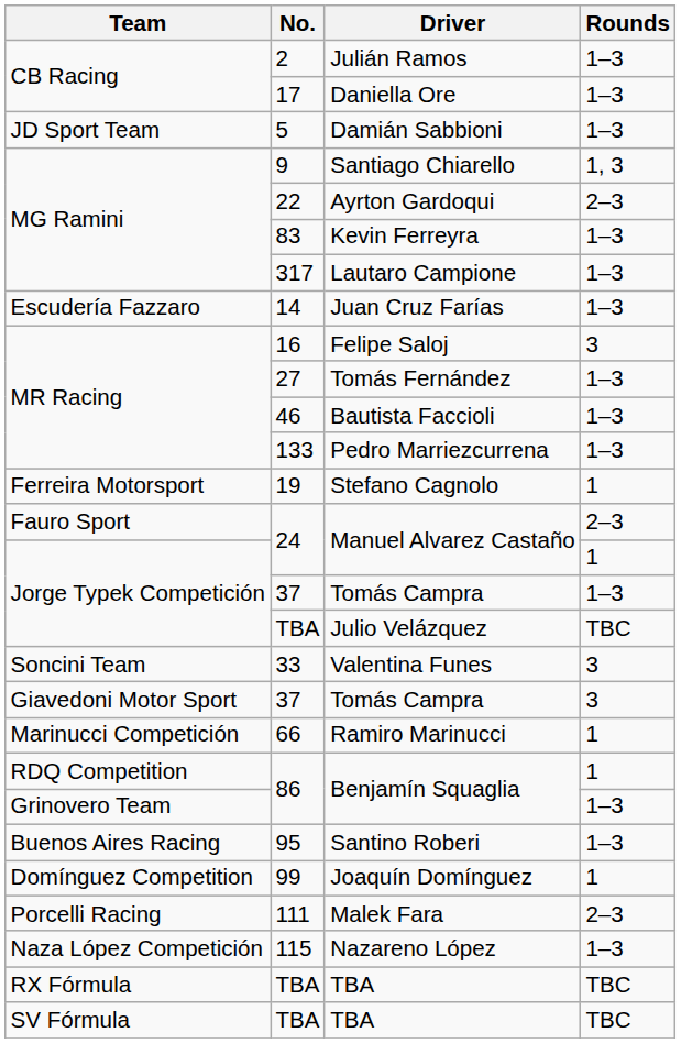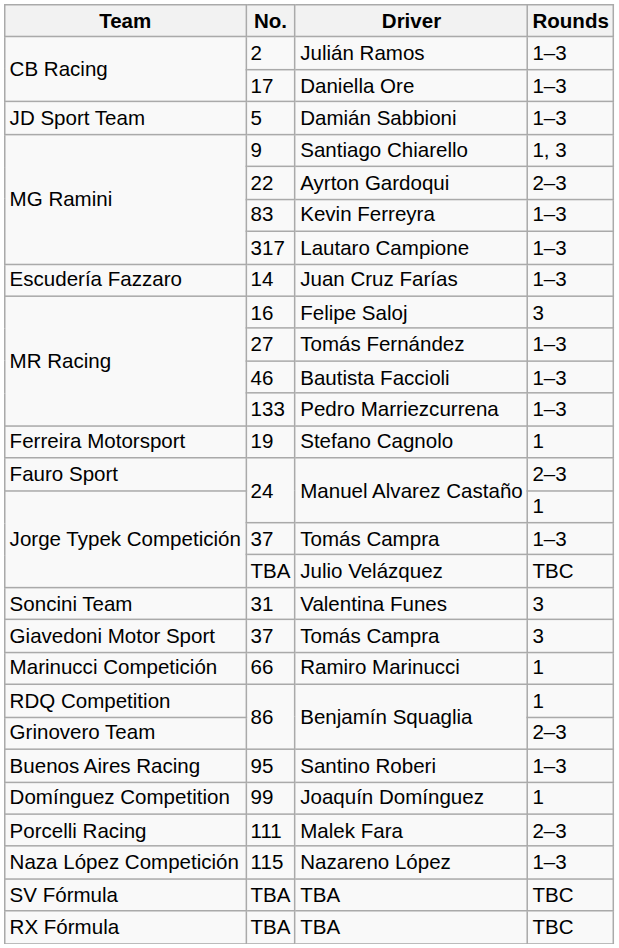Valentina Funes | No.: 33 -> 31
Grinovero Team / Benjamín Squaglia | Rounds: 1–3 -> 2–3
rows swapped: RX Fórmula / TBA <-> SV Fórmula / TBA
